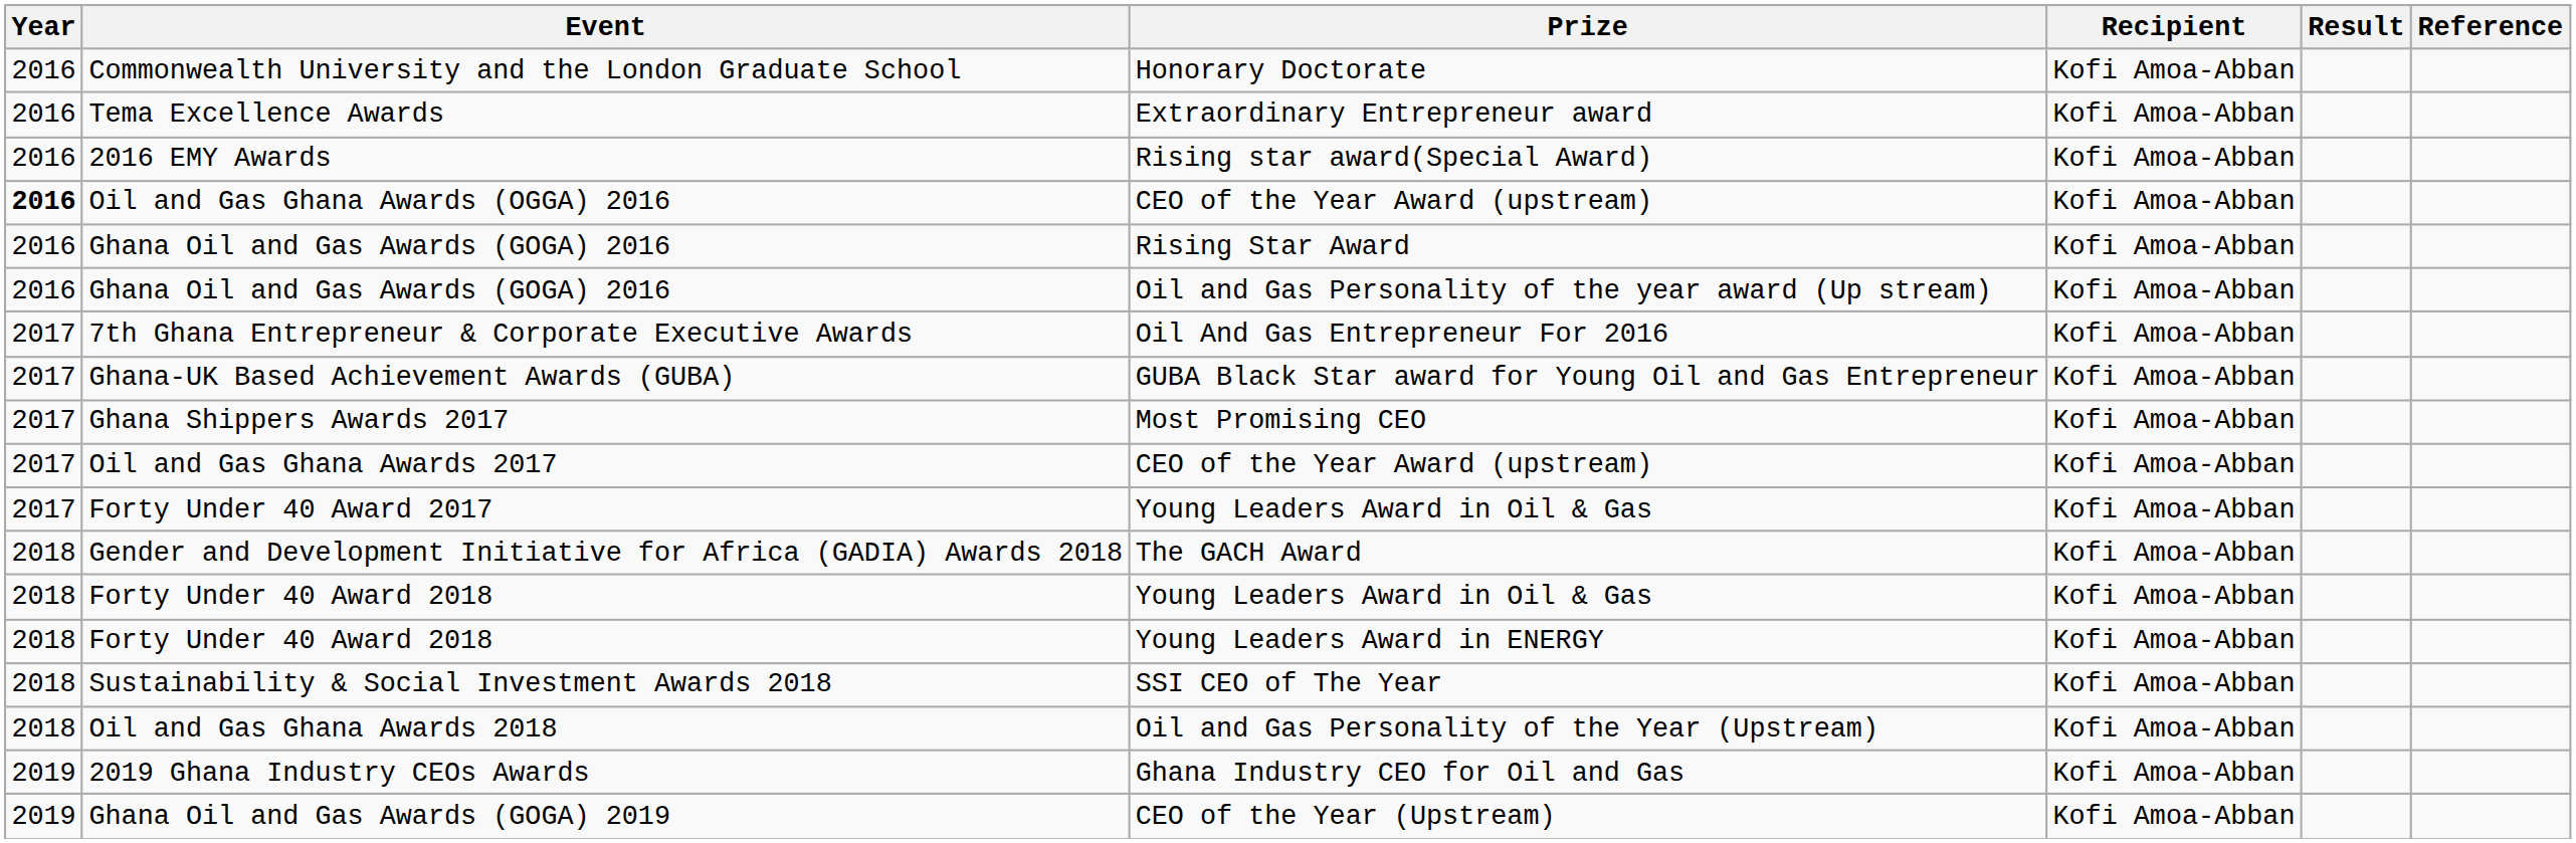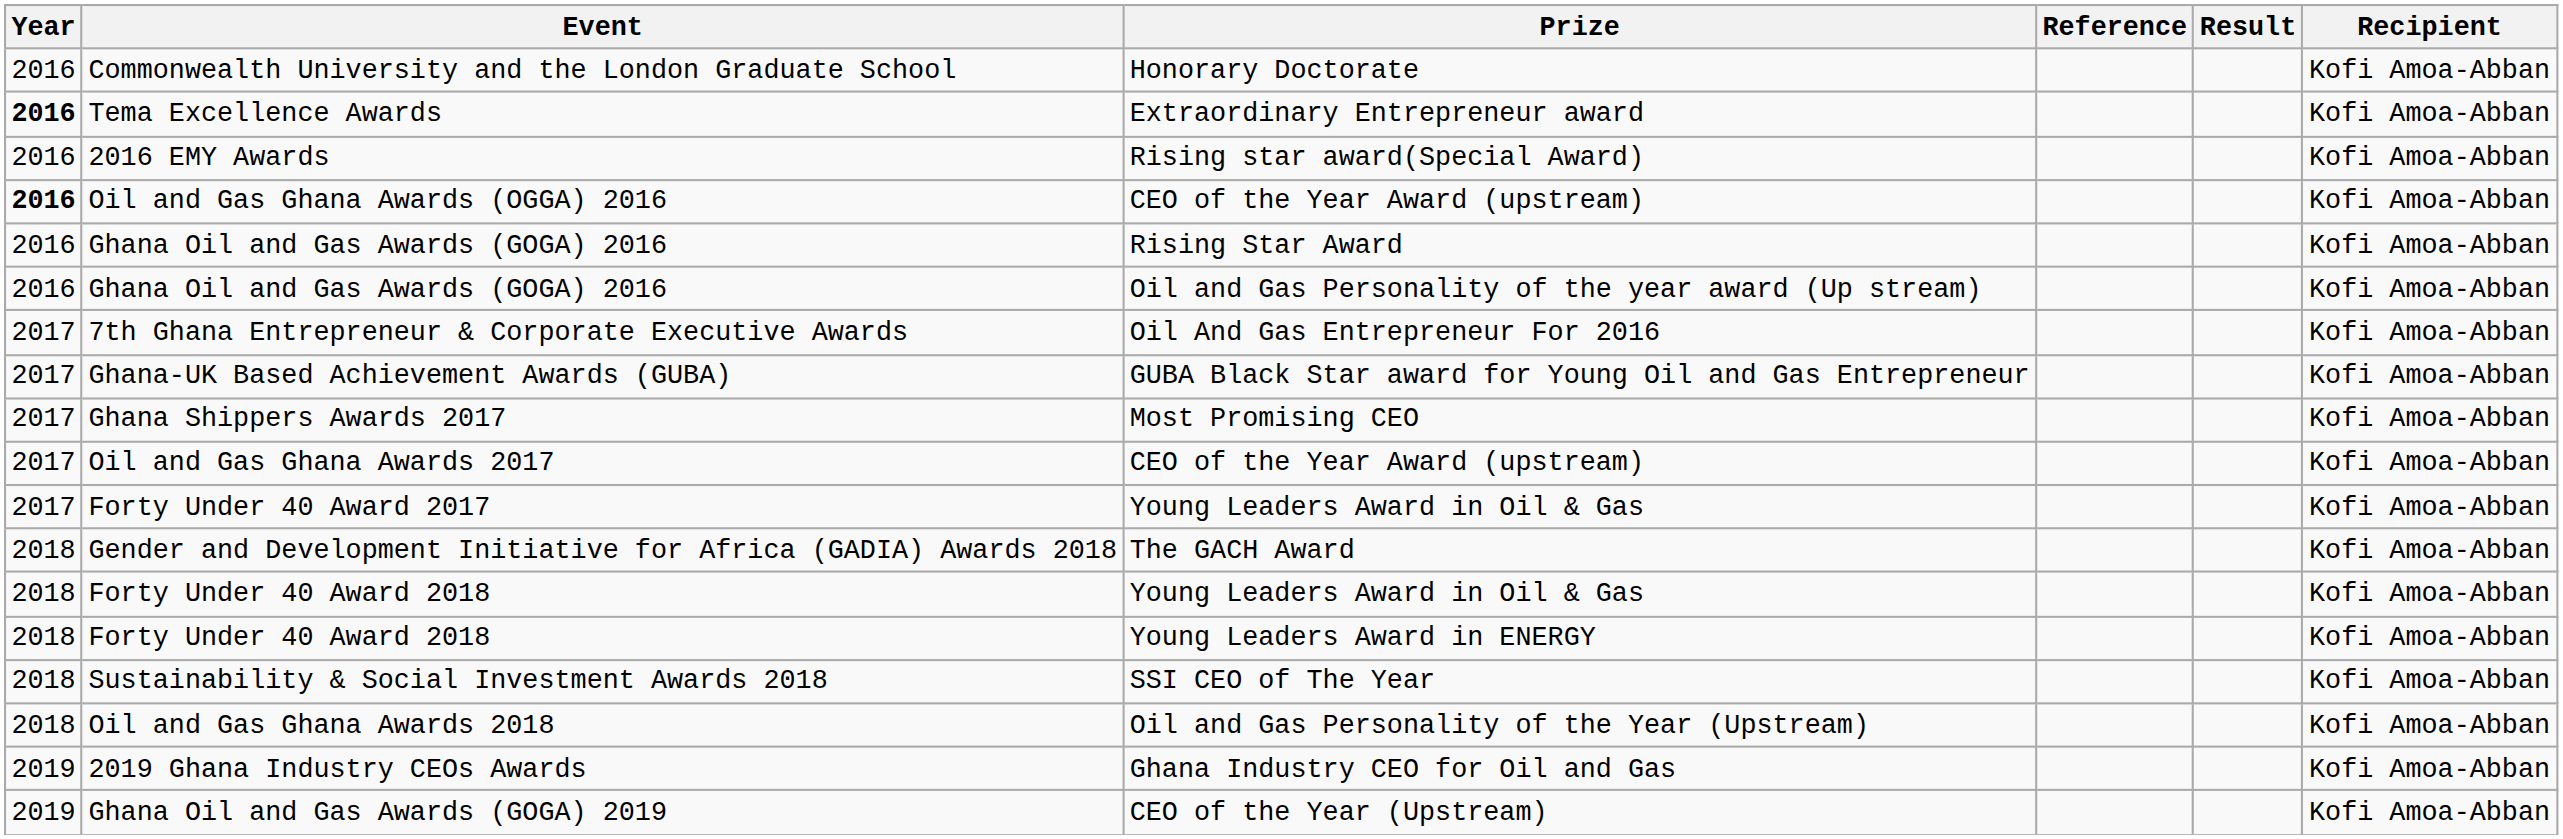columns swapped: Recipient <-> Reference
Tema Excellence Awards | Year: normal -> bold
